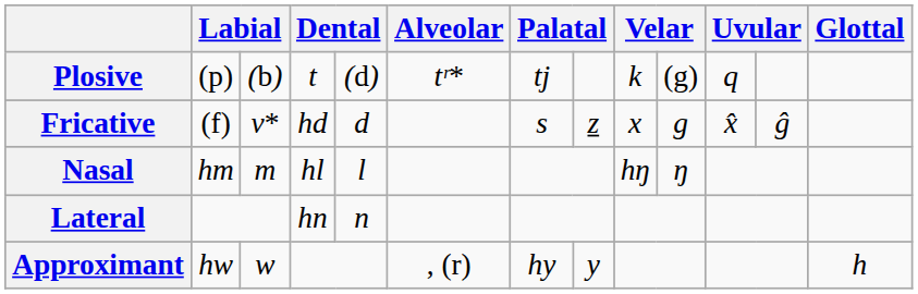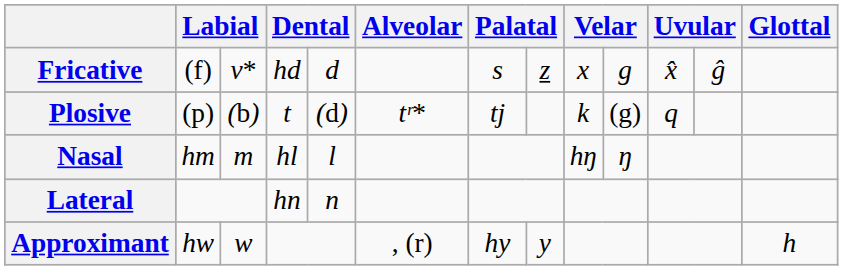rows swapped: Plosive <-> Fricative
